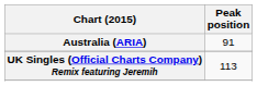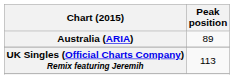Australia (ARIA) | Peak position: 91 -> 89
